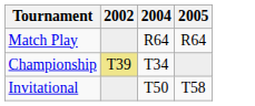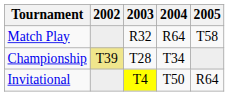+ column: 2003 | R32 | T28 | T4
Match Play | 2005: R64 -> T58
Invitational | 2005: T58 -> R64
